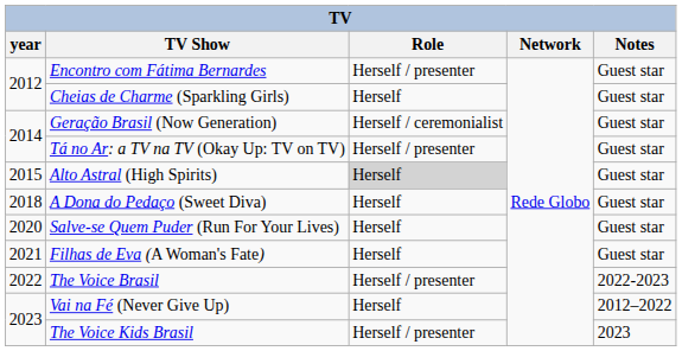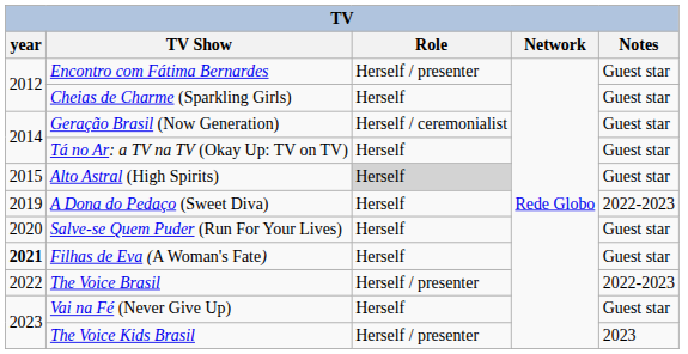Tá no Ar: a TV na TV (Okay Up: TV on TV) | Role: Herself / presenter -> Herself
A Dona do Pedaço (Sweet Diva) | year: 2018 -> 2019
A Dona do Pedaço (Sweet Diva) | Notes: Guest star -> 2022-2023
Filhas de Eva (A Woman's Fate) | year: normal -> bold
Vai na Fé (Never Give Up) | Notes: 2012–2022 -> Guest star
